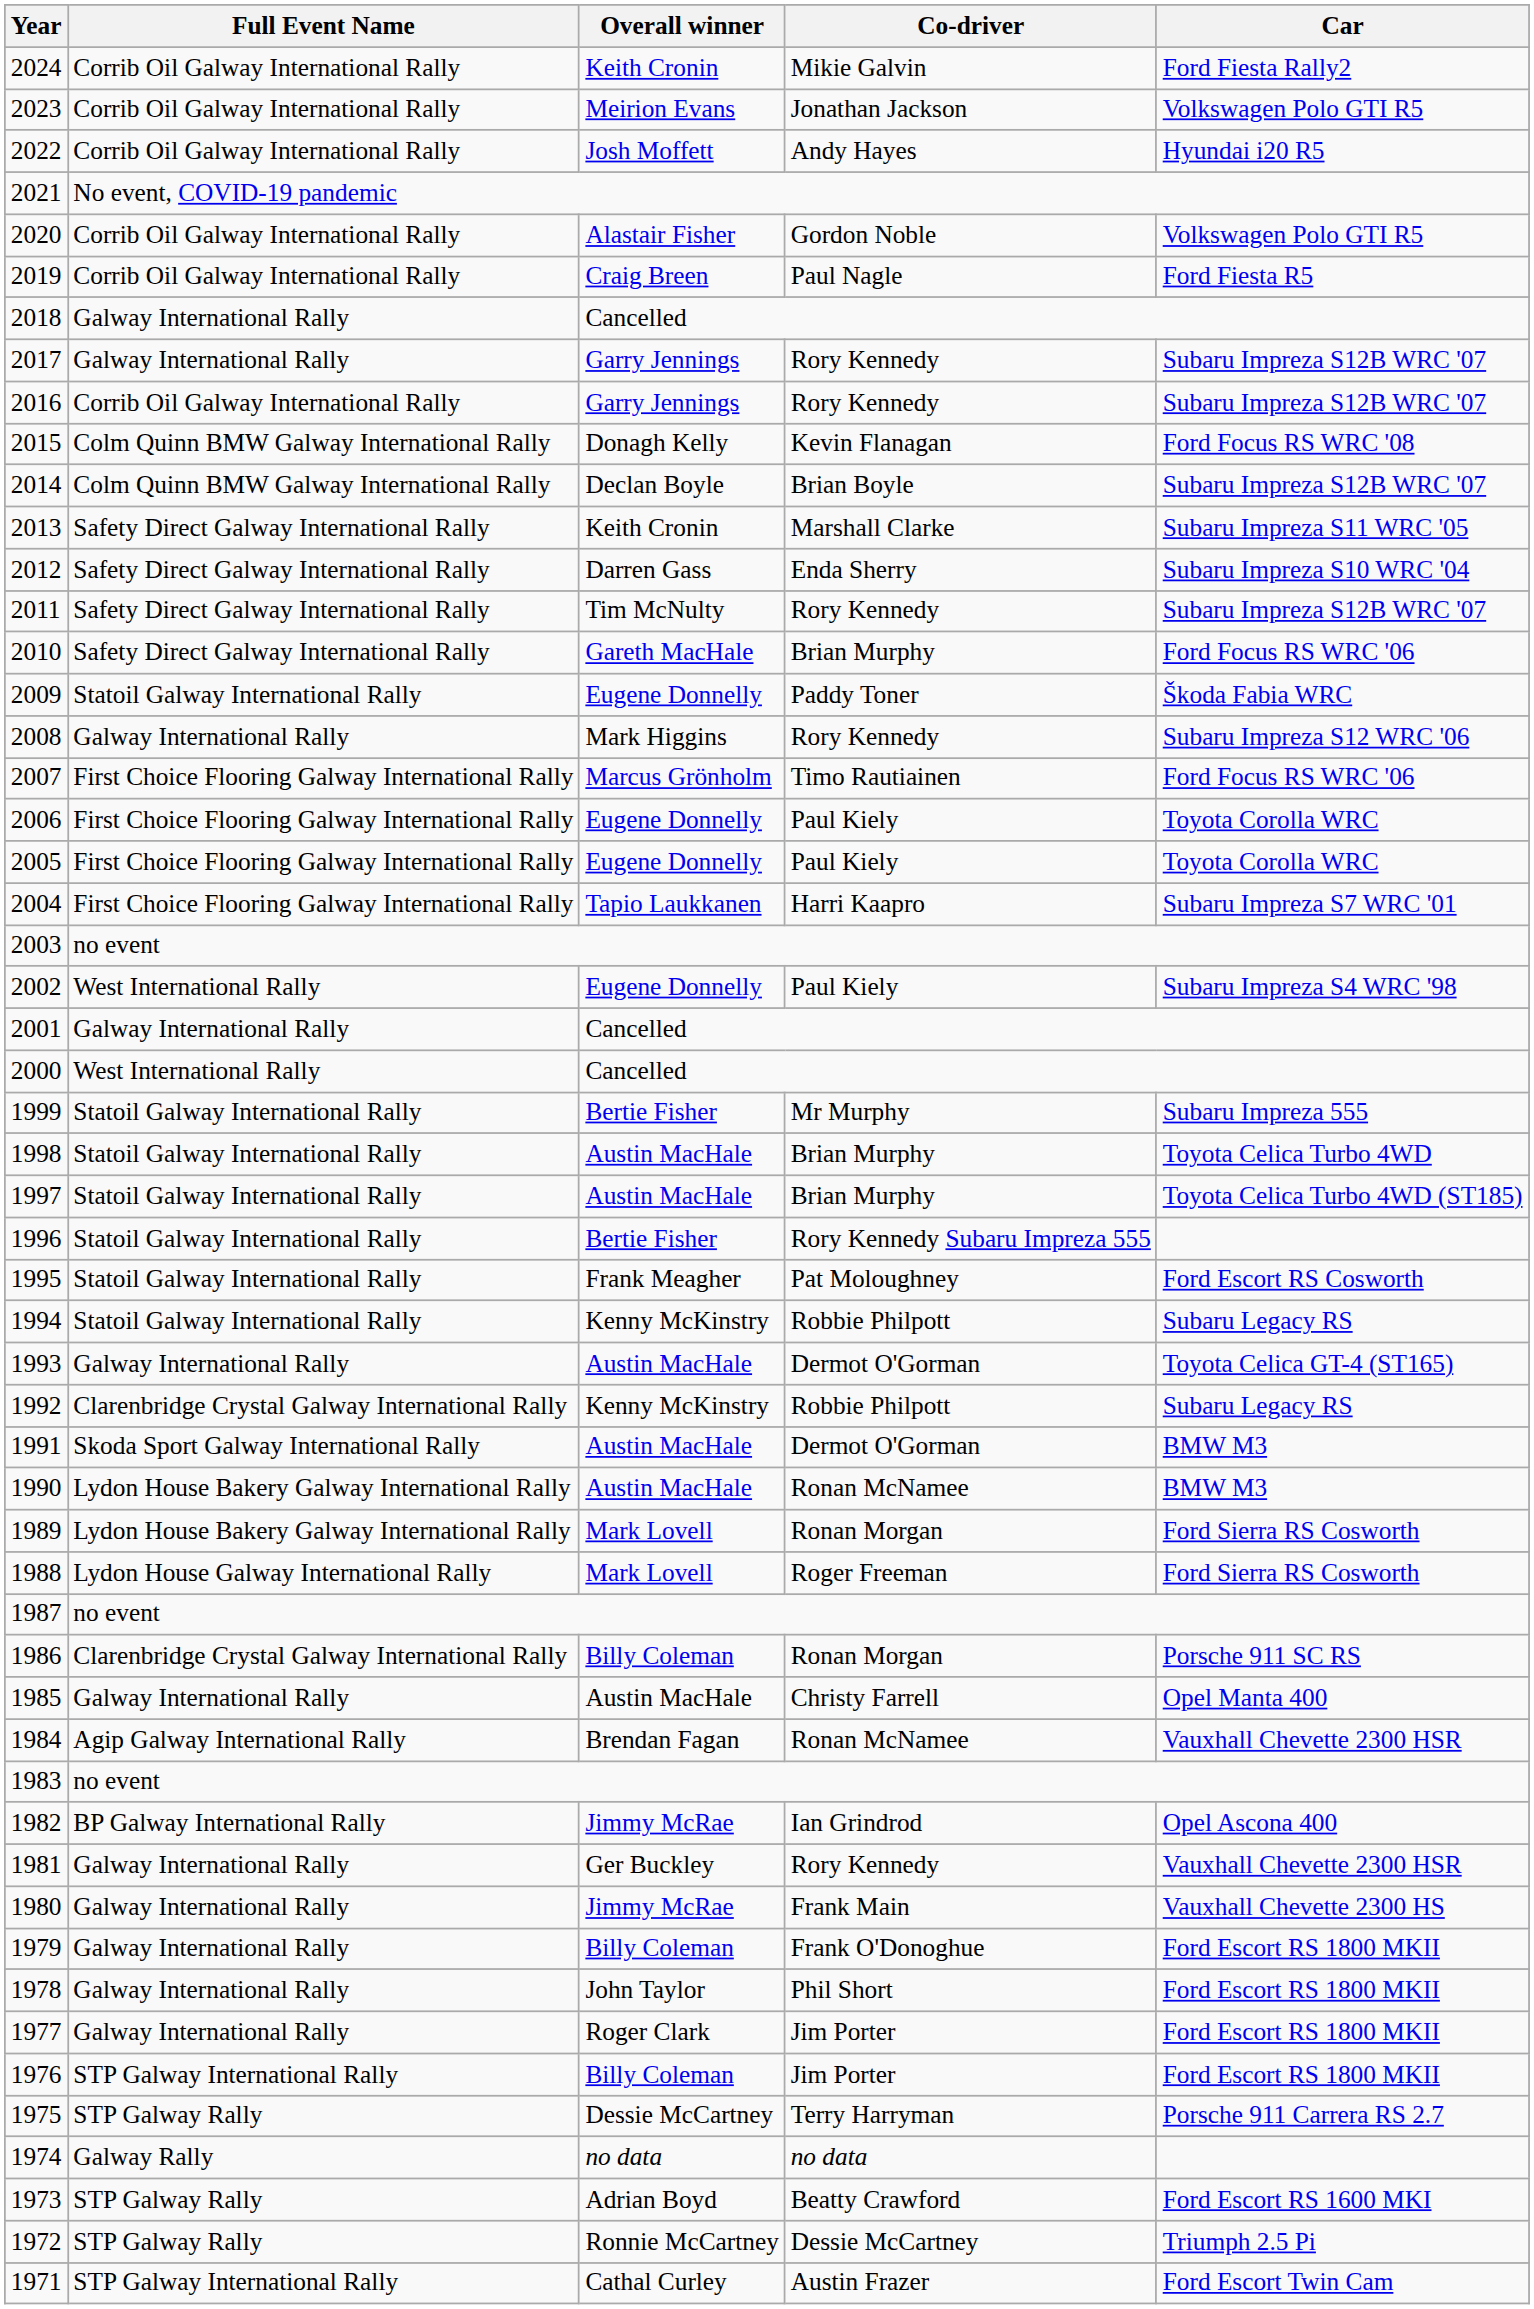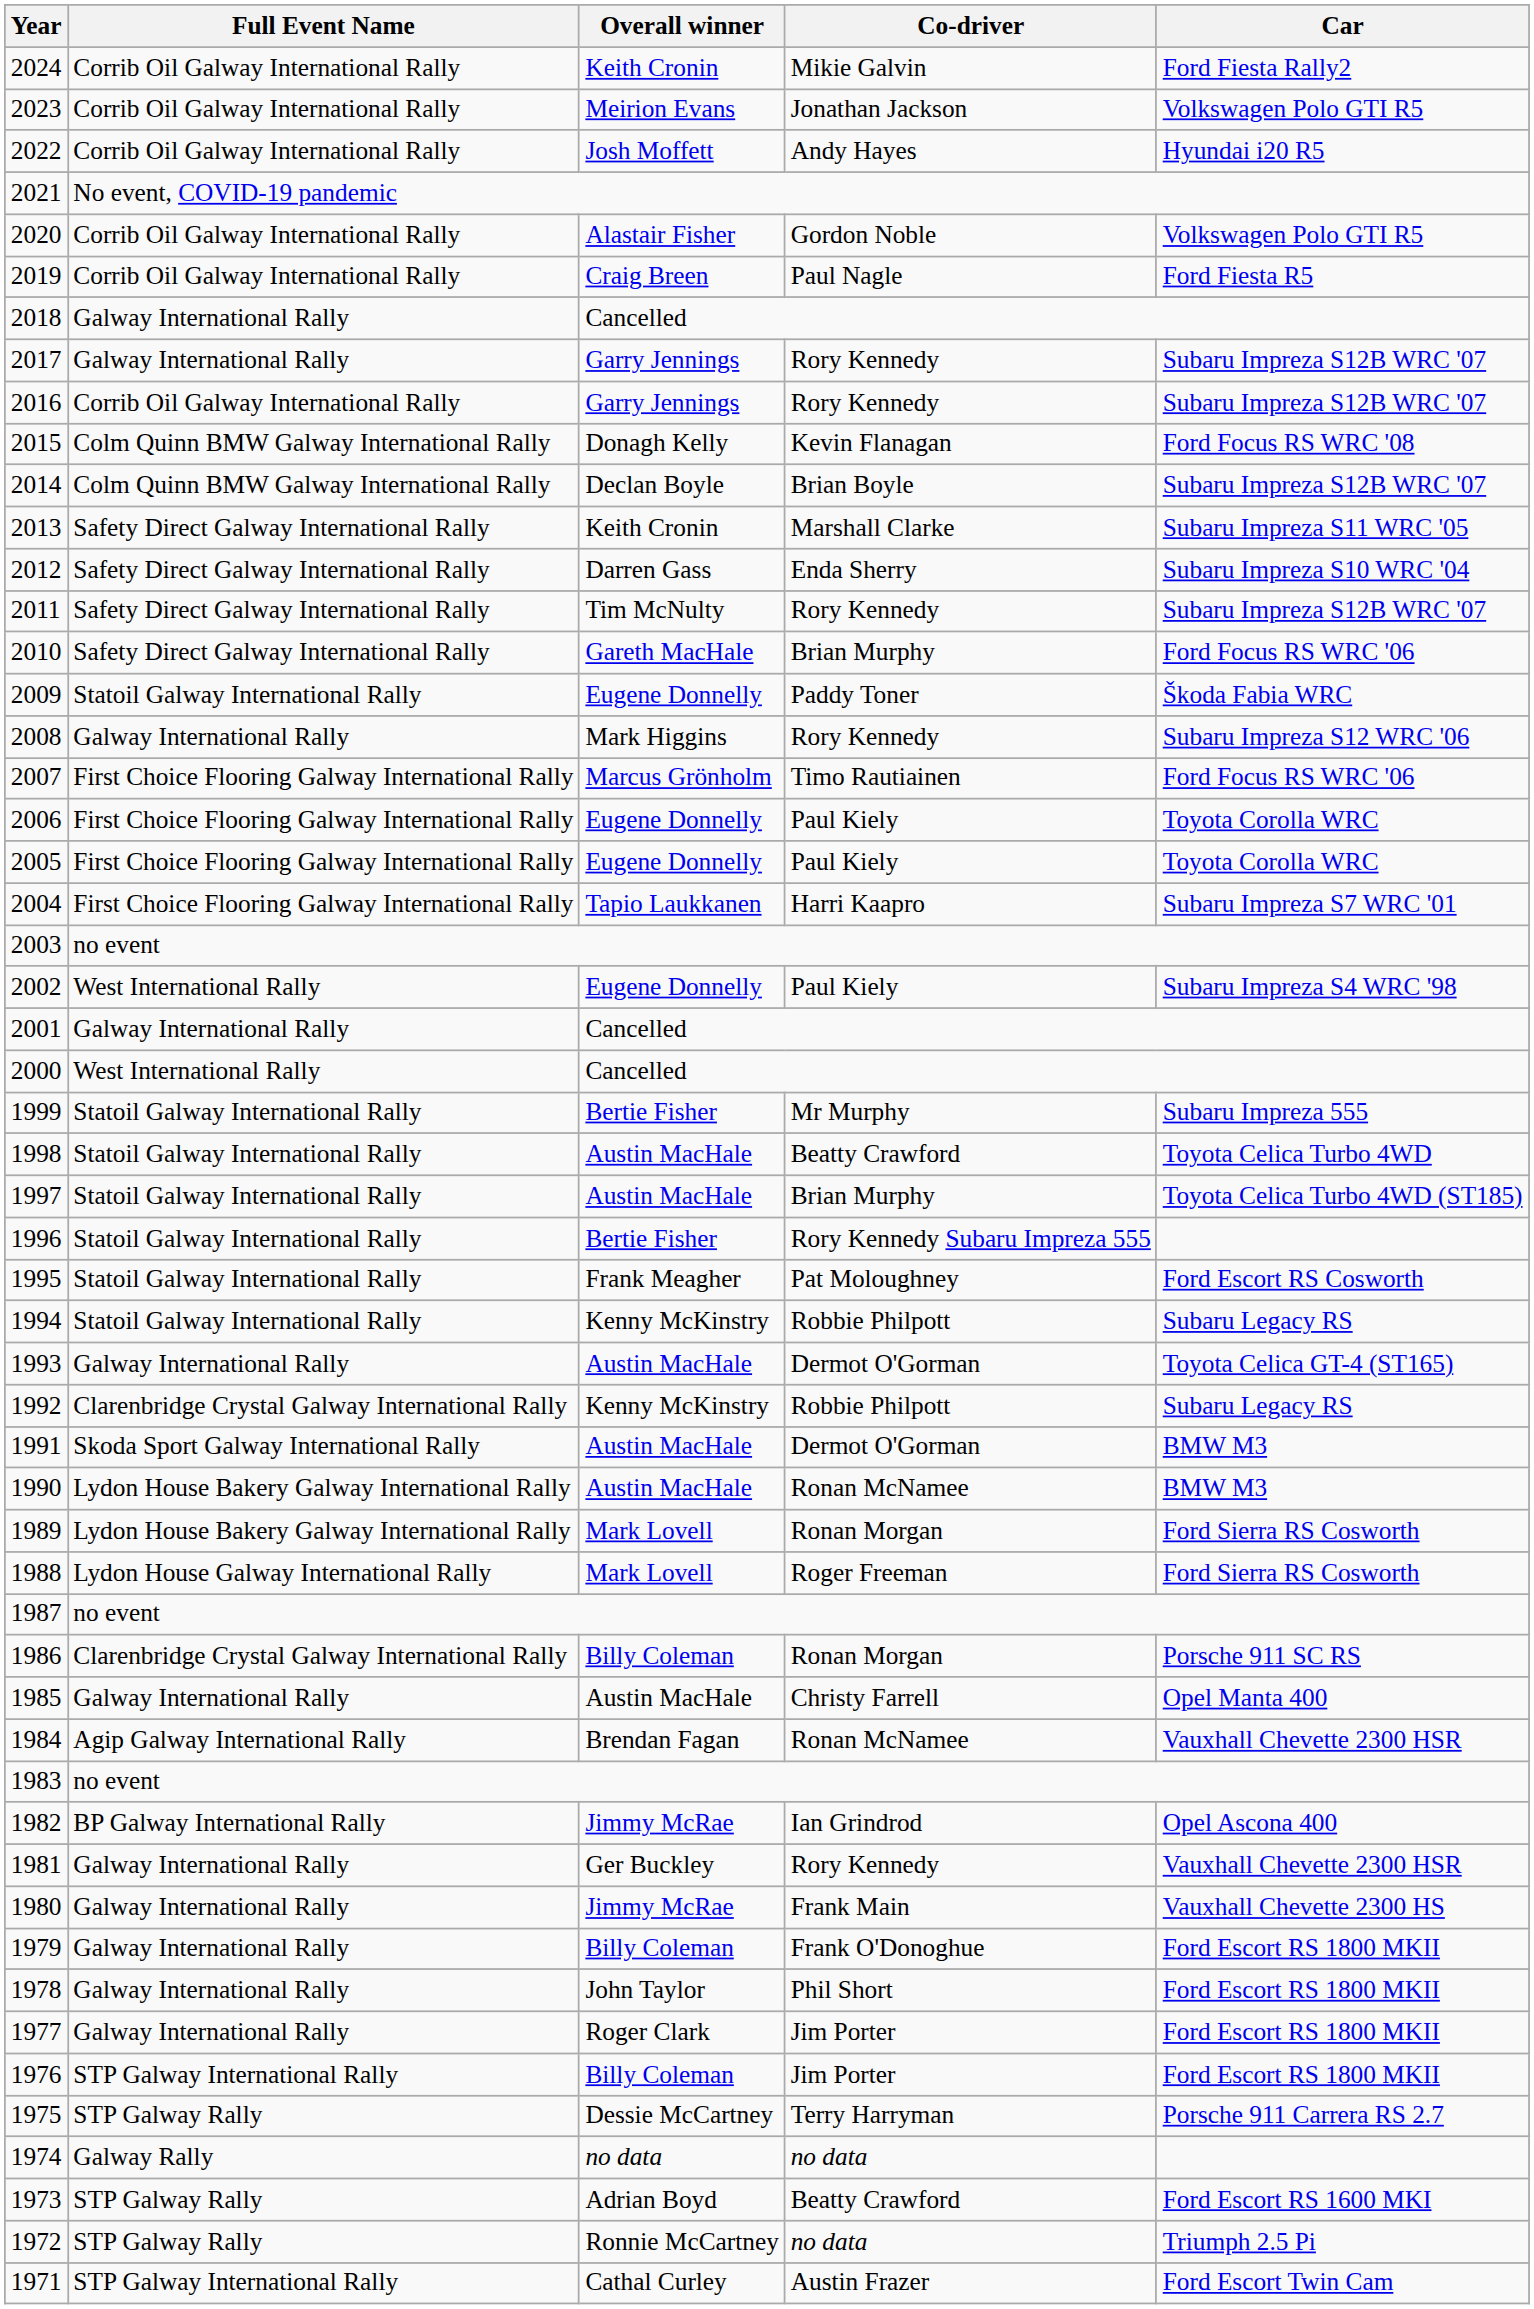1998 | Co-driver: Brian Murphy -> Beatty Crawford
1972 | Co-driver: Dessie McCartney -> no data
